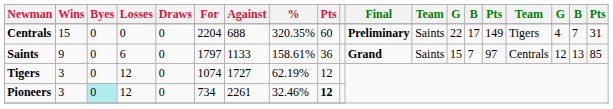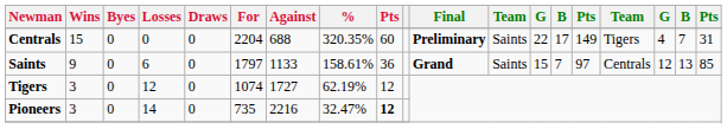Pioneers | Byes: paleturquoise background -> no background
Pioneers | Losses: 12 -> 14
Pioneers | For: 734 -> 735
Pioneers | Against: 2261 -> 2216
Pioneers | %: 32.46% -> 32.47%
